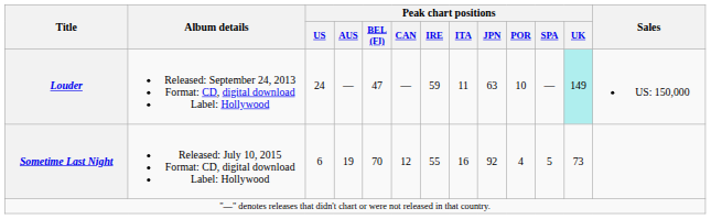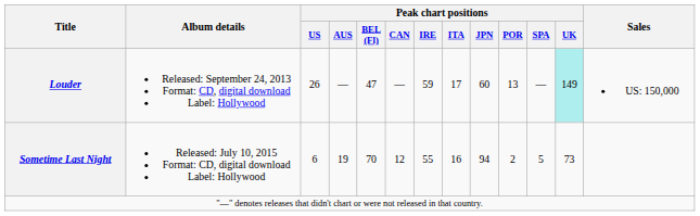Louder | Peak chart positions / US: 24 -> 26
Louder | Peak chart positions / ITA: 11 -> 17
Louder | Peak chart positions / JPN: 63 -> 60
Louder | Peak chart positions / POR: 10 -> 13
Sometime Last Night | Peak chart positions / JPN: 92 -> 94
Sometime Last Night | Peak chart positions / POR: 4 -> 2
